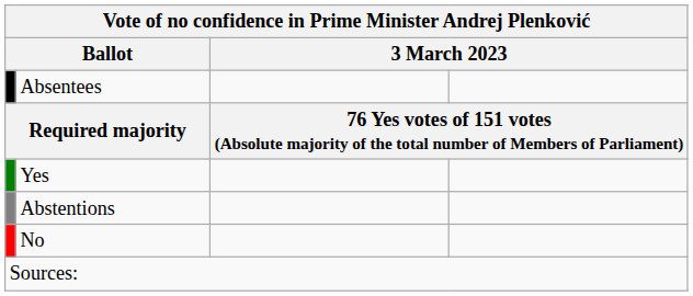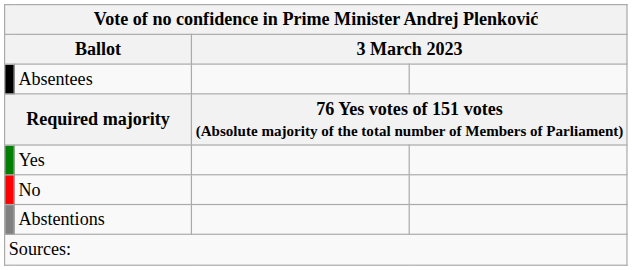rows swapped: No <-> Abstentions
